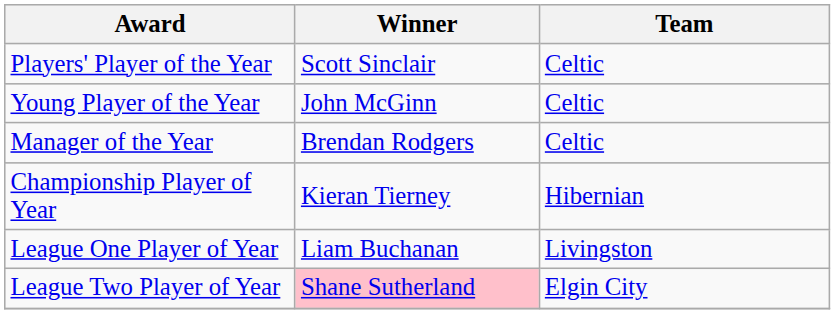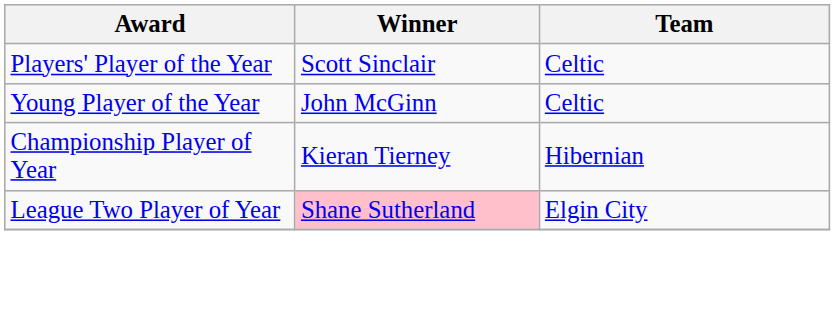- row: Manager of the Year | Brendan Rodgers | Celtic
- row: League One Player of Year | Liam Buchanan | Livingston
